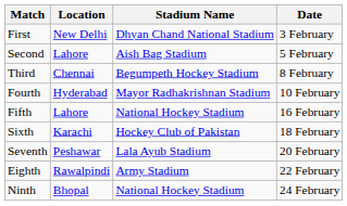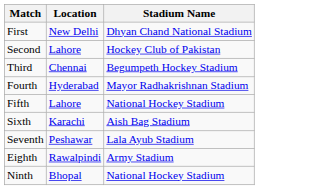- column: Date | 3 February | 5 February | 8 February | 10 February | 16 February | 18 February | 20 February | 22 February | 24 February
Second | Stadium Name: Aish Bag Stadium -> Hockey Club of Pakistan
Sixth | Stadium Name: Hockey Club of Pakistan -> Aish Bag Stadium
